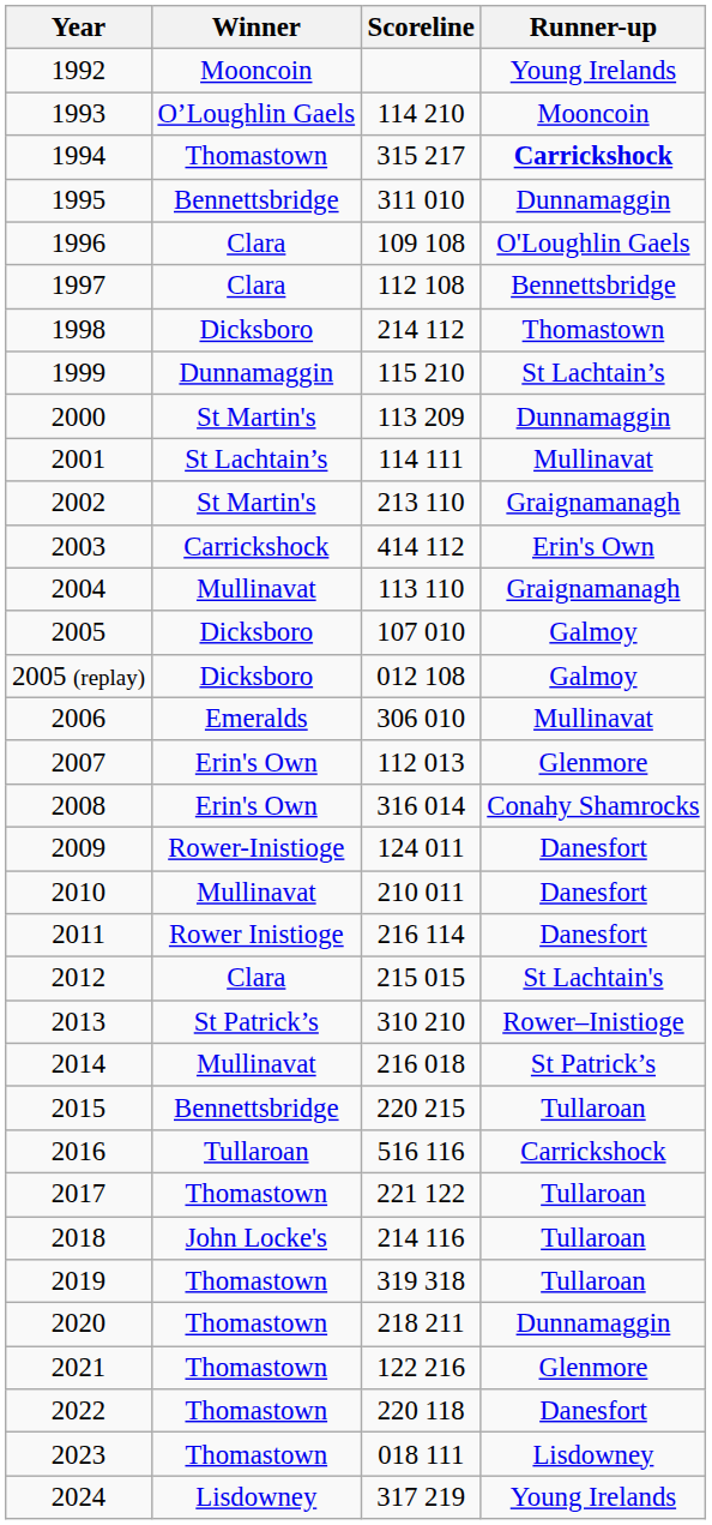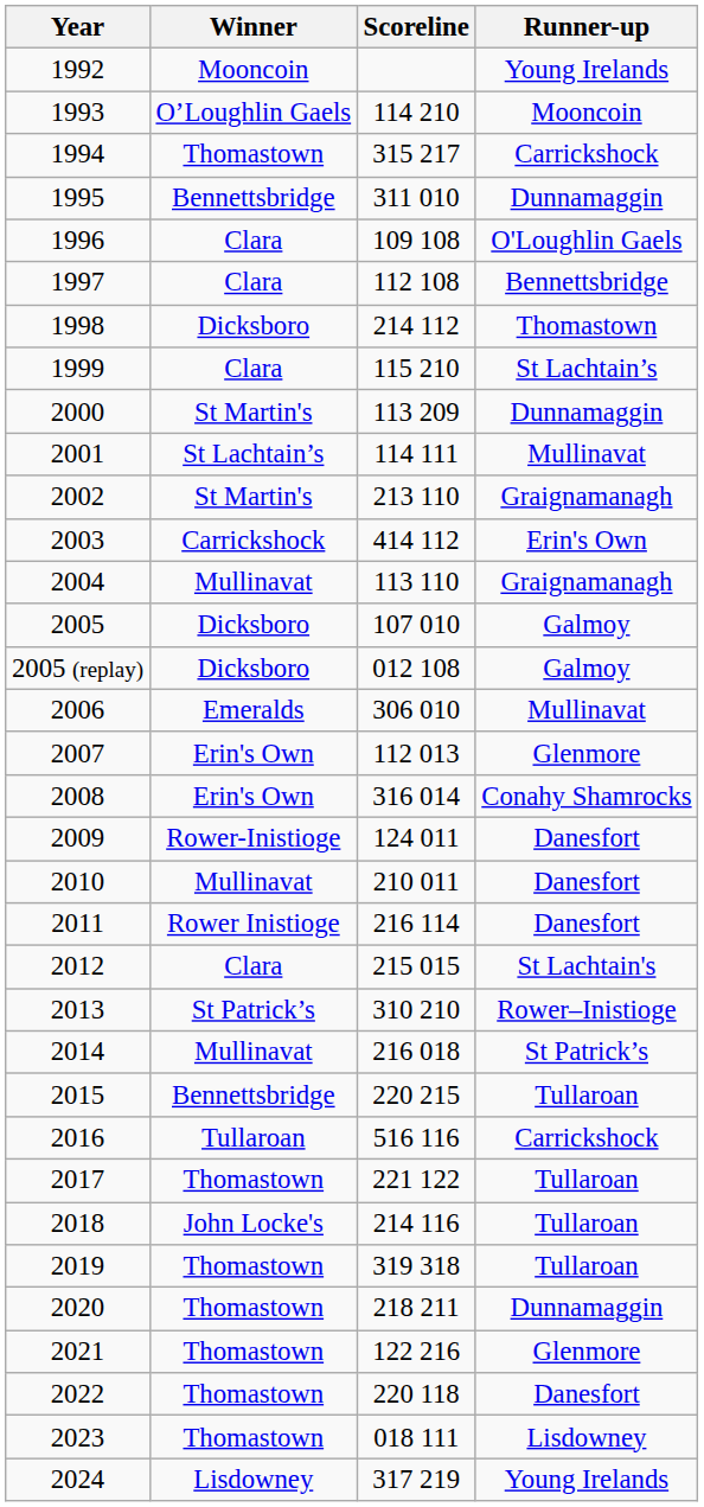1994 | Runner-up: bold -> normal
1999 | Winner: Dunnamaggin -> Clara
